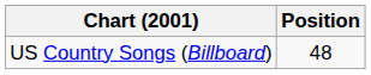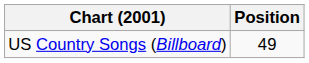US Country Songs (Billboard) | Position: 48 -> 49
